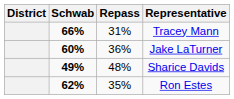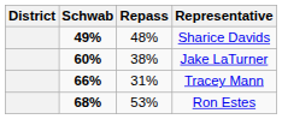rows swapped: Tracey Mann <-> Sharice Davids
Jake LaTurner | Repass: 36% -> 38%
Ron Estes | Schwab: 62% -> 68%
Ron Estes | Repass: 35% -> 53%
